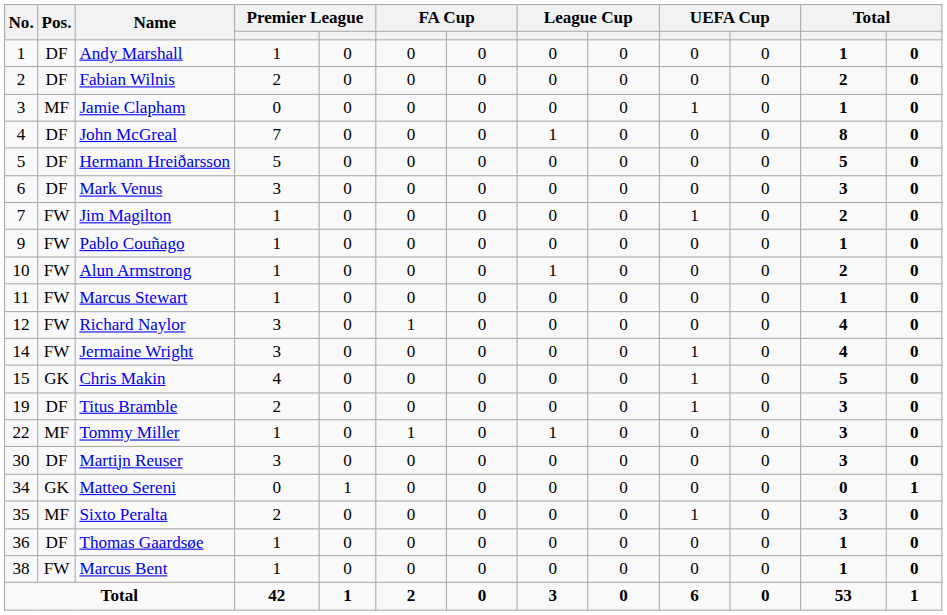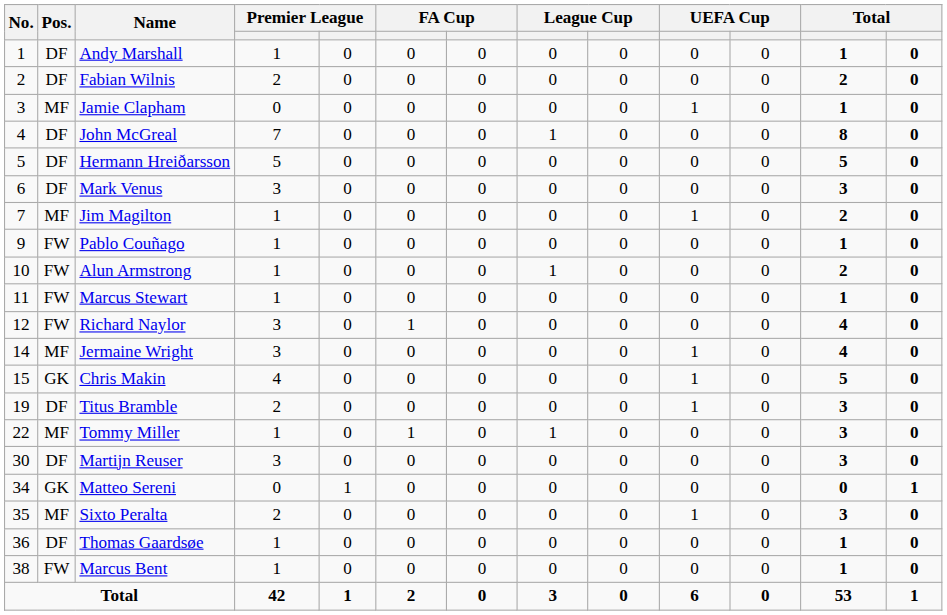Jim Magilton | Pos.: FW -> MF
Jermaine Wright | Pos.: FW -> MF
